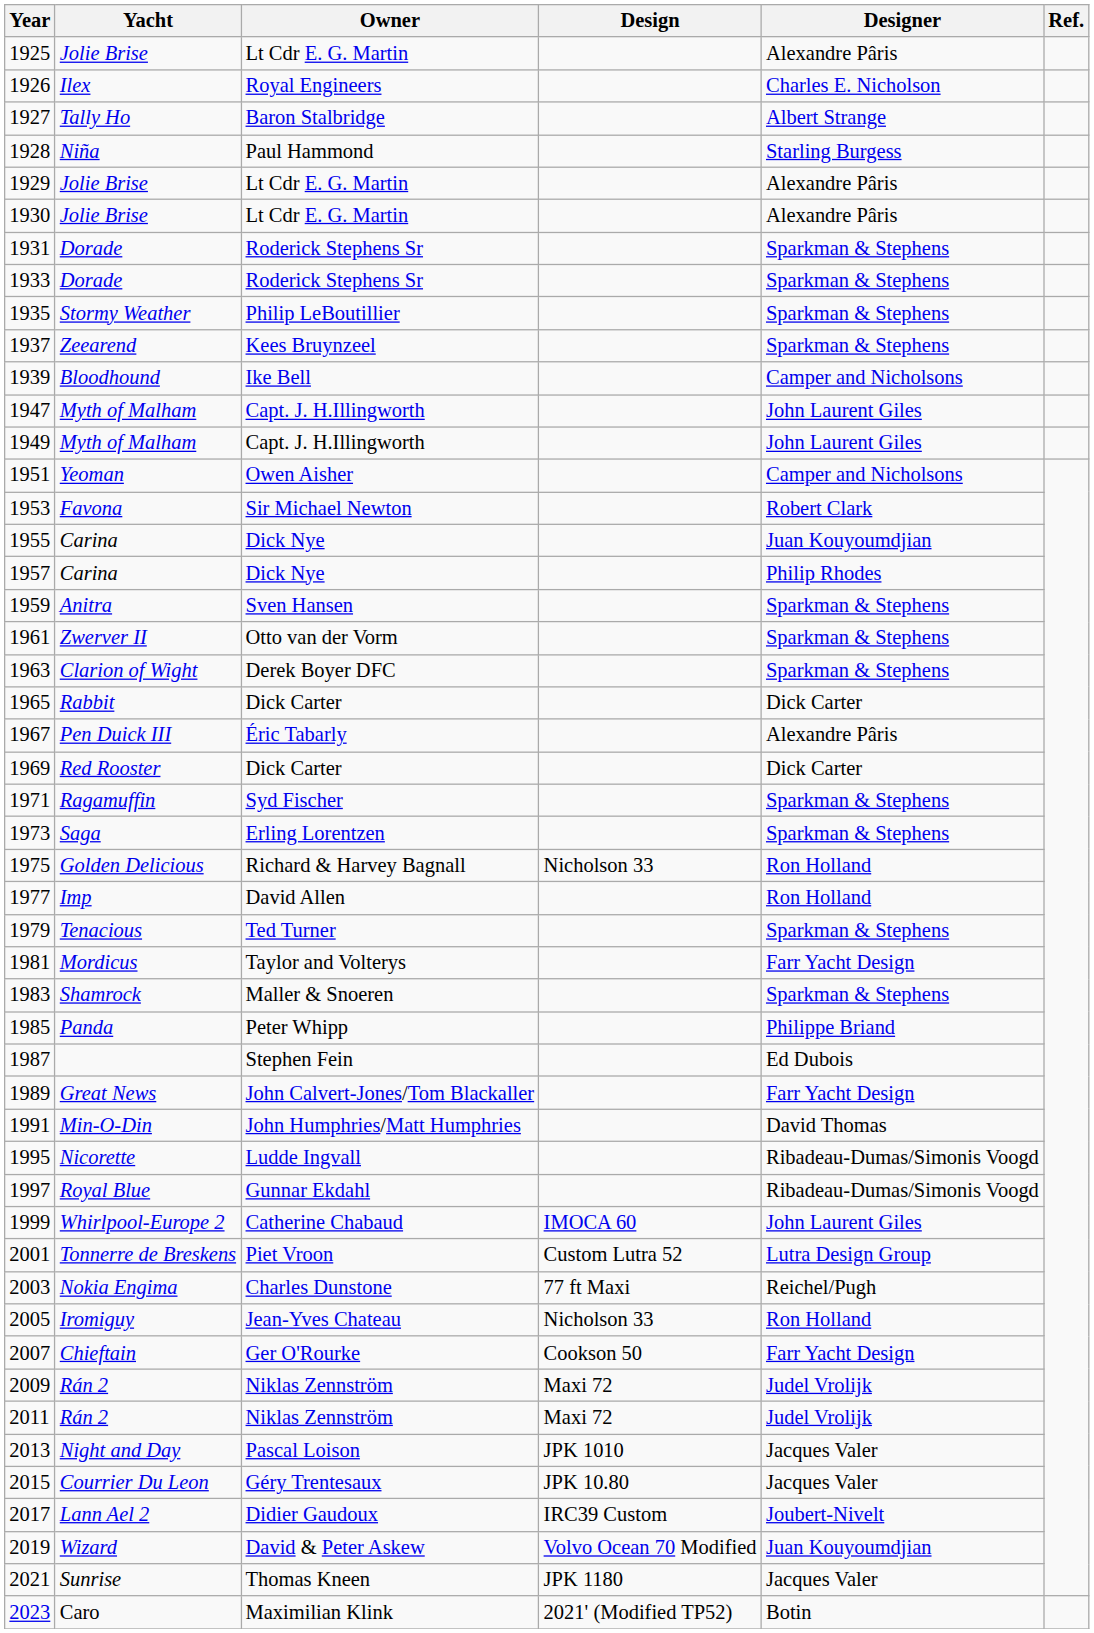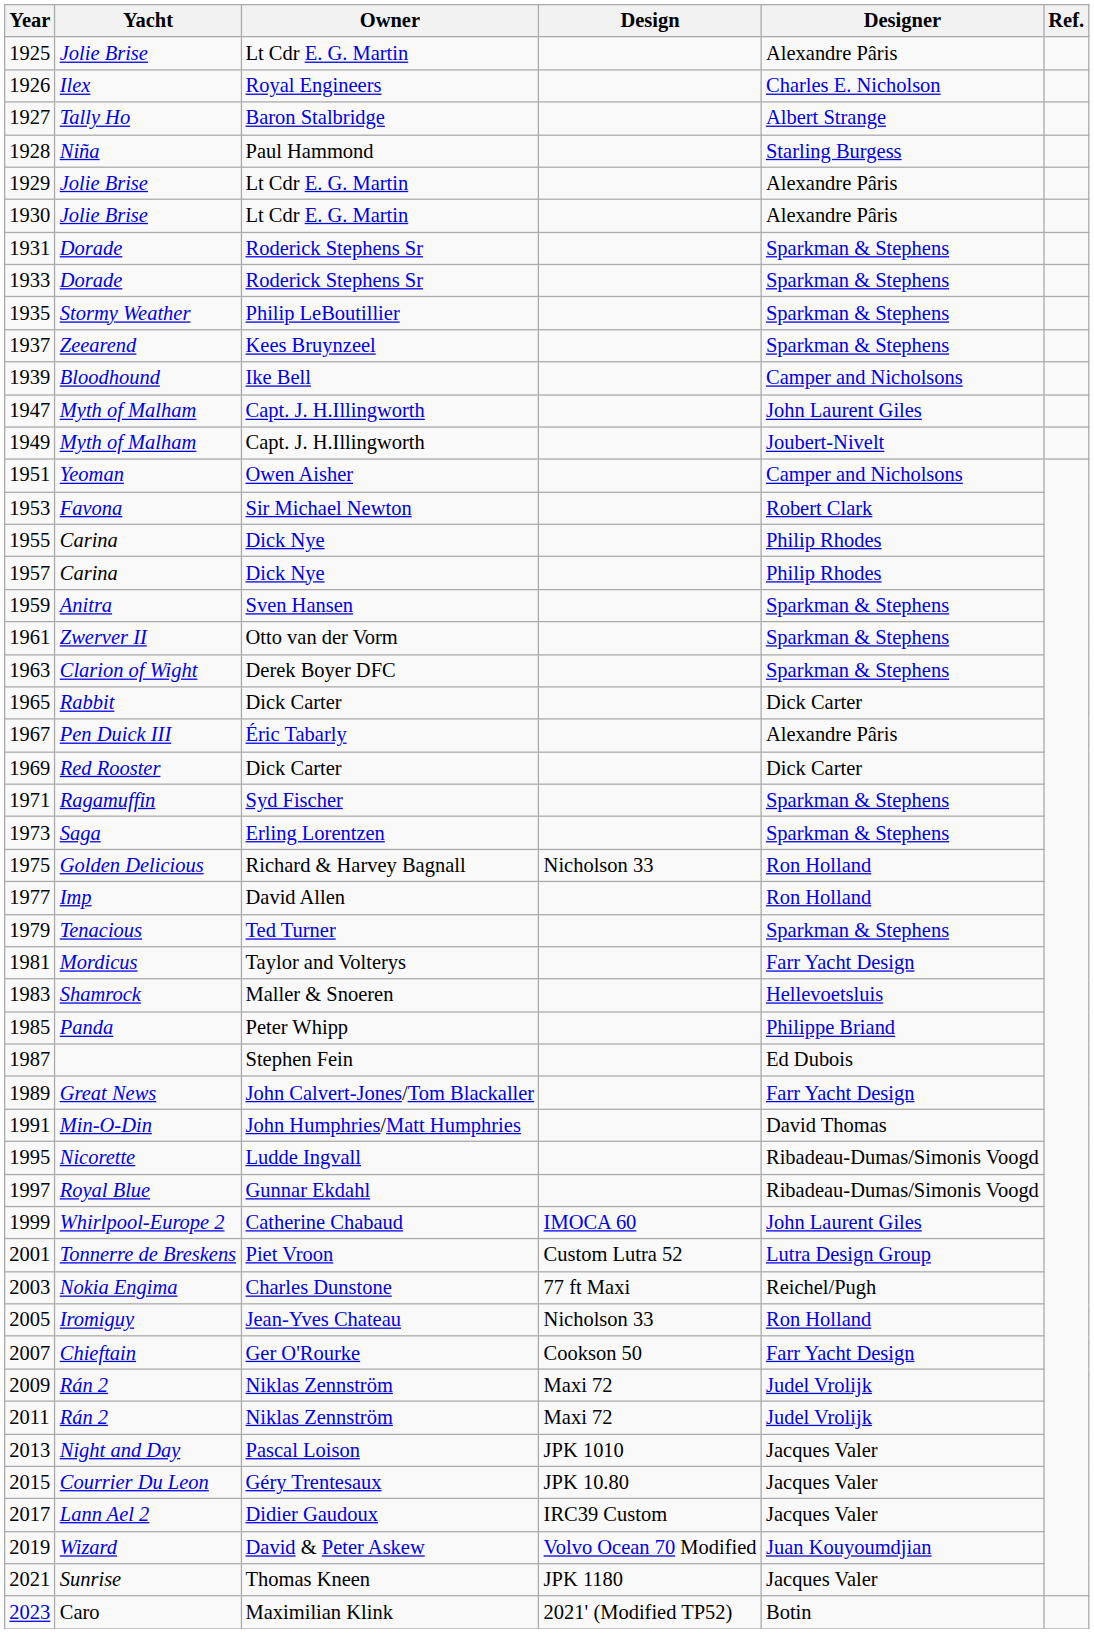1949 | Designer: John Laurent Giles -> Joubert-Nivelt
1955 | Designer: Juan Kouyoumdjian -> Philip Rhodes
1983 | Designer: Sparkman & Stephens -> Hellevoetsluis
2017 | Designer: Joubert-Nivelt -> Jacques Valer
